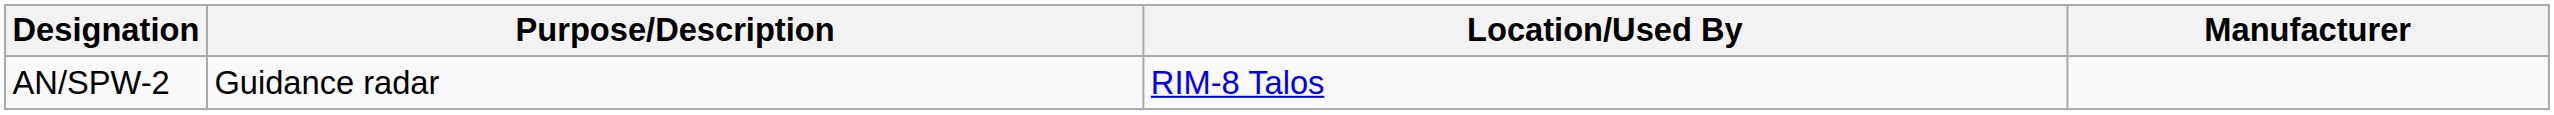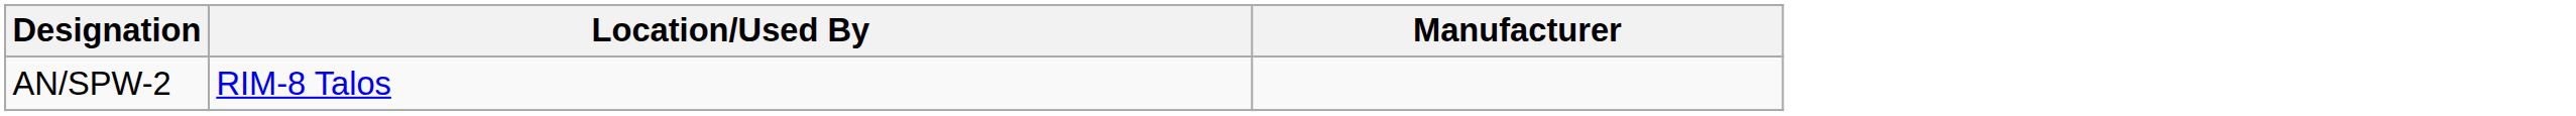- column: Purpose/Description | Guidance radar
